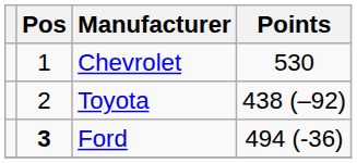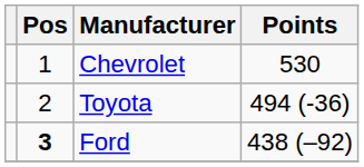Toyota | Points: 438 (–92) -> 494 (-36)
Ford | Points: 494 (-36) -> 438 (–92)
